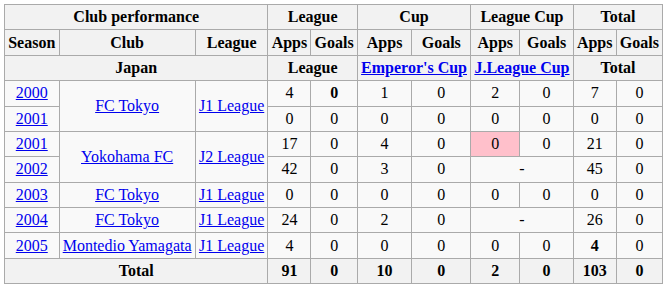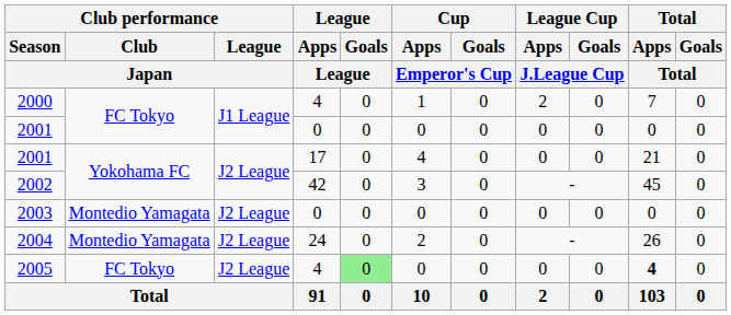2000 | League / Goals / League: bold -> normal
2001 / 17 | League Cup / Apps / J.League Cup: pink background -> no background
2003 | Club performance / Club / Japan: FC Tokyo -> Montedio Yamagata
2003 | Club performance / League / Japan: J1 League -> J2 League
2004 | Club performance / Club / Japan: FC Tokyo -> Montedio Yamagata
2004 | Club performance / League / Japan: J1 League -> J2 League
2005 | Club performance / Club / Japan: Montedio Yamagata -> FC Tokyo
2005 | Club performance / League / Japan: J1 League -> J2 League
2005 | League / Goals / League: no background -> lightgreen background
